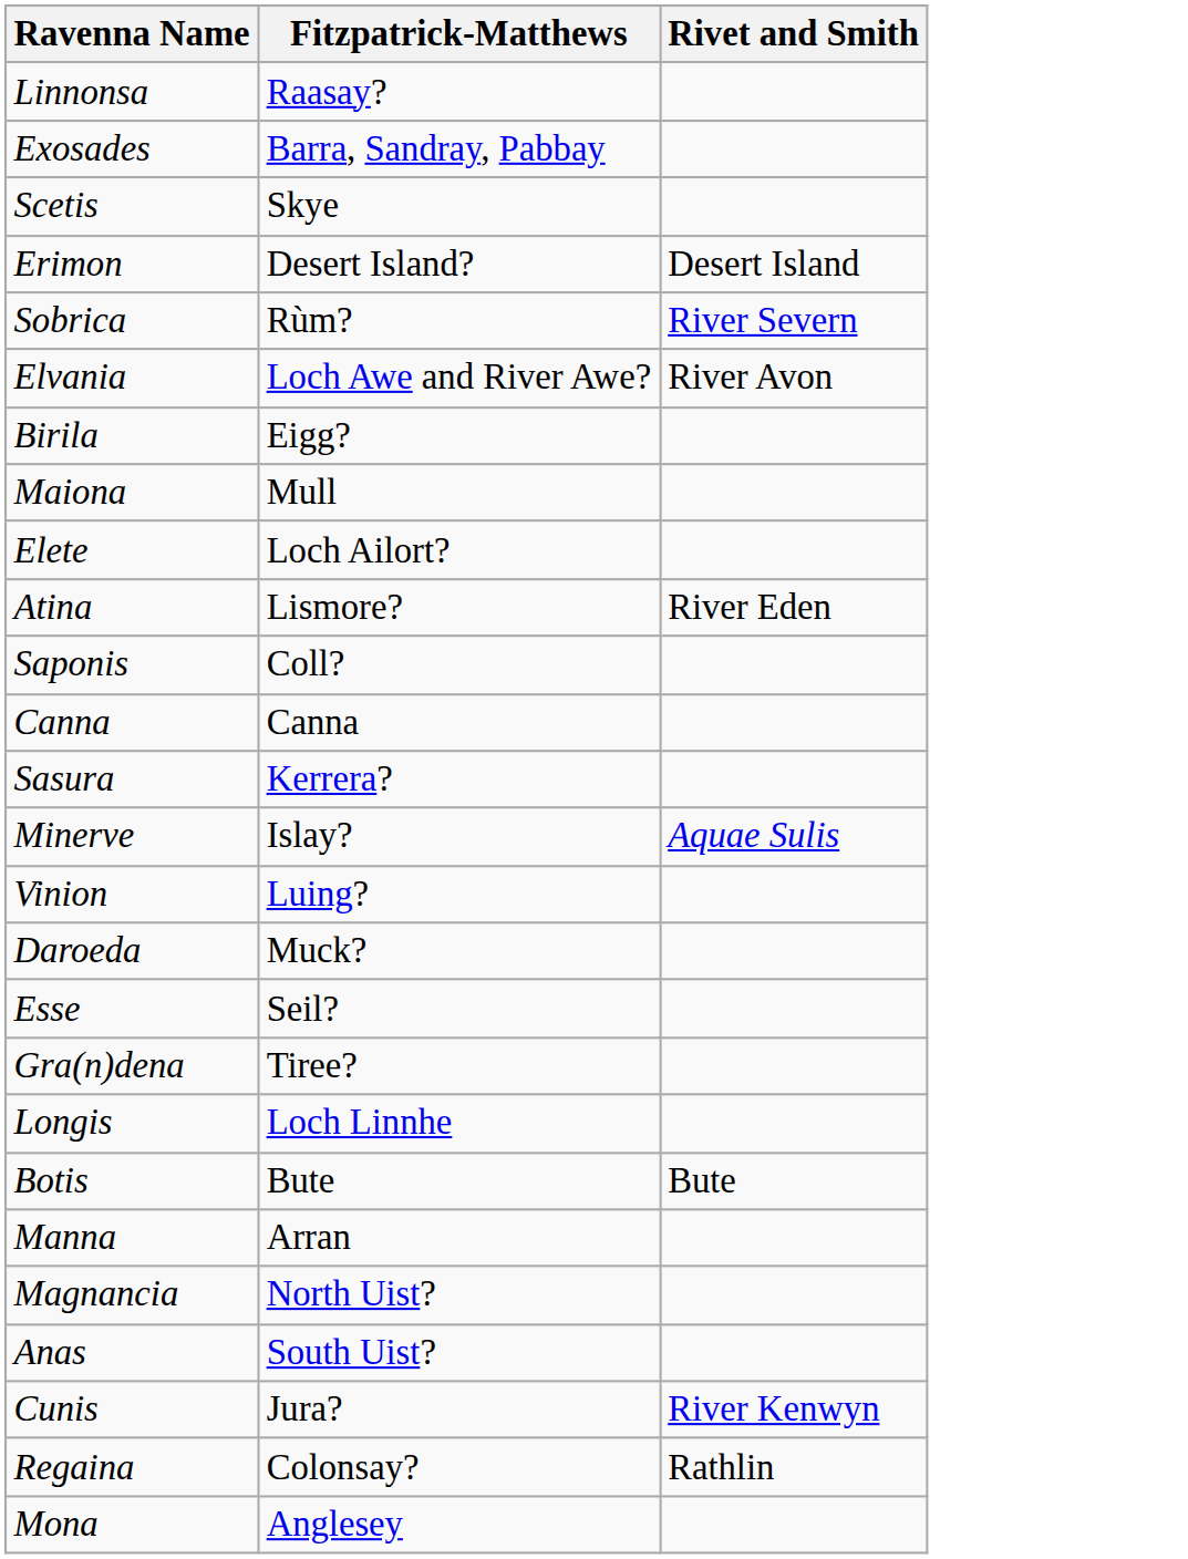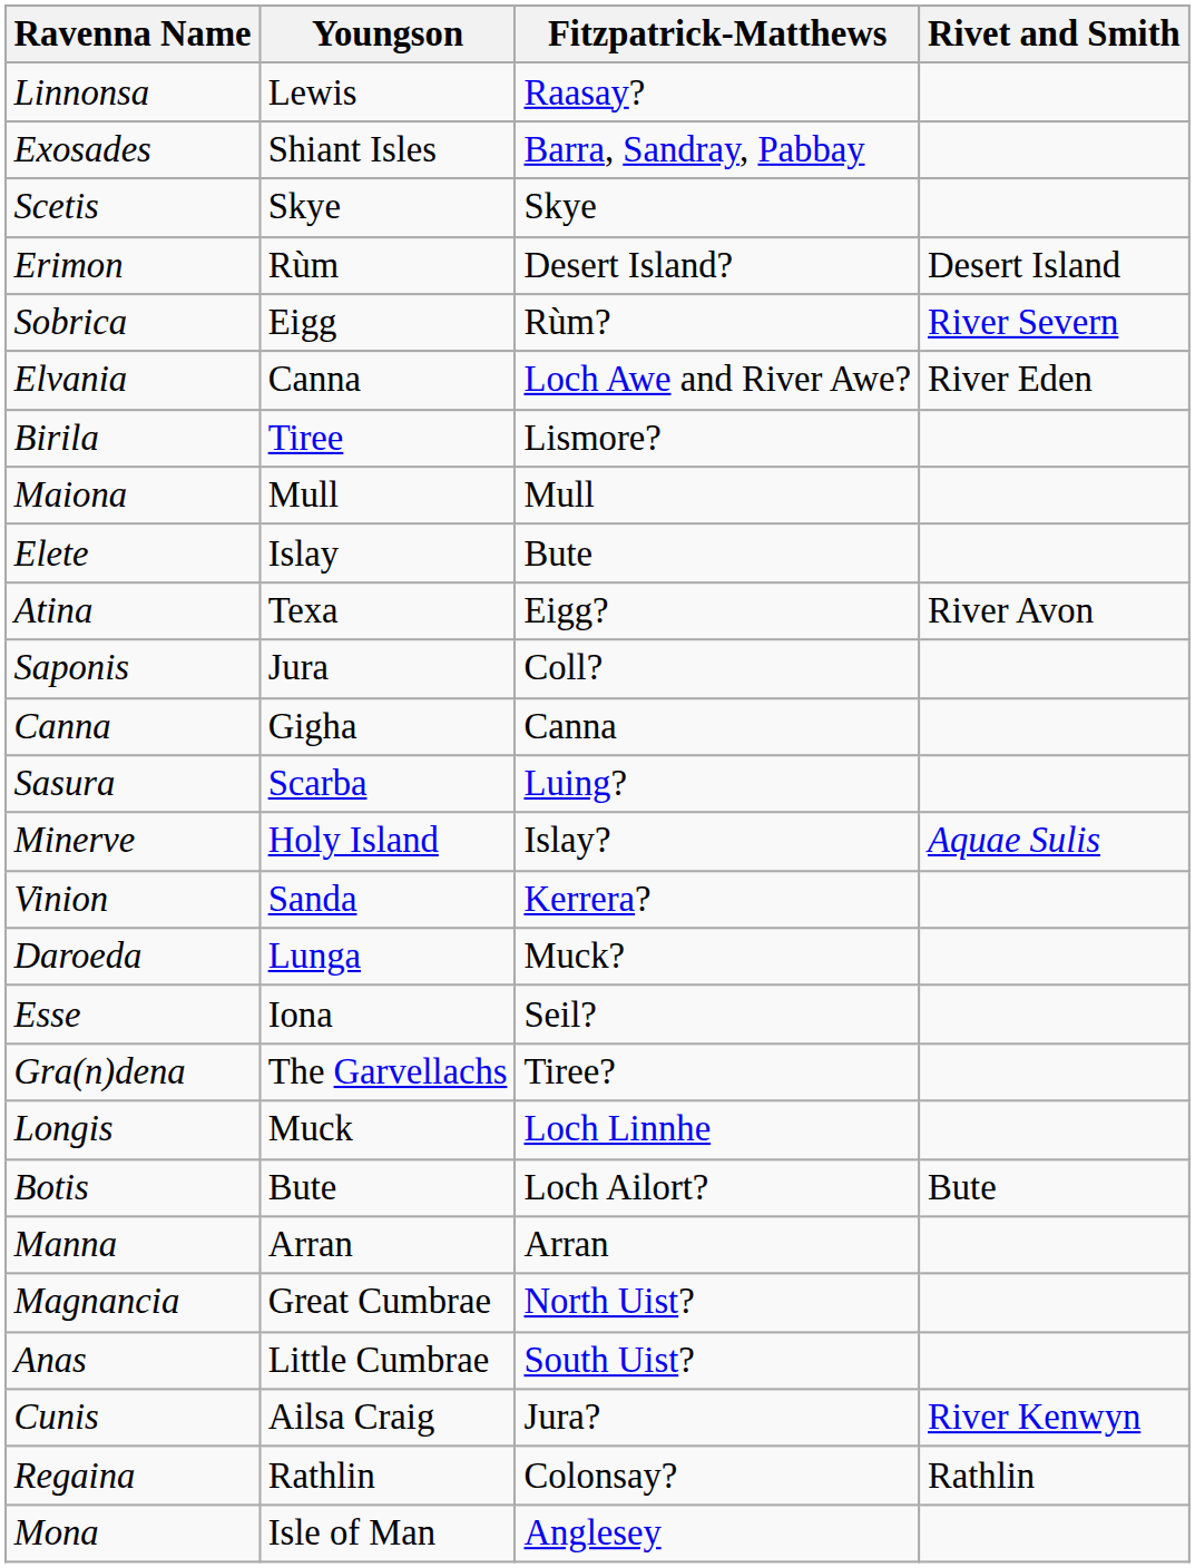+ column: Youngson | Lewis | Shiant Isles | Skye | Rùm | Eigg | Canna | Tiree | Mull | Islay | Texa | Jura | Gigha | Scarba | Holy Island | Sanda | Lunga | Iona | The Garvellachs | Muck | Bute | Arran | Great Cumbrae | Little Cumbrae | Ailsa Craig | Rathlin | Isle of Man
Elvania | Rivet and Smith: River Avon -> River Eden
Birila | Fitzpatrick-Matthews: Eigg? -> Lismore?
Elete | Fitzpatrick-Matthews: Loch Ailort? -> Bute
Atina | Fitzpatrick-Matthews: Lismore? -> Eigg?
Atina | Rivet and Smith: River Eden -> River Avon
Sasura | Fitzpatrick-Matthews: Kerrera? -> Luing?
Vinion | Fitzpatrick-Matthews: Luing? -> Kerrera?
Botis | Fitzpatrick-Matthews: Bute -> Loch Ailort?
